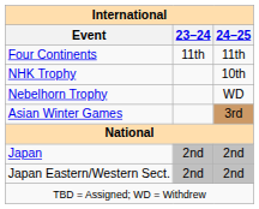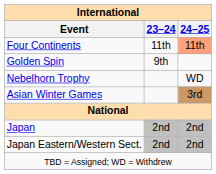Four Continents | 24–25: no background -> lightsalmon background
- row: NHK Trophy | 10th
+ row: Golden Spin | 9th
